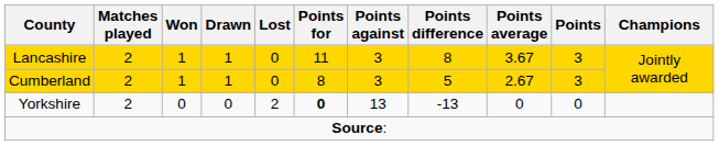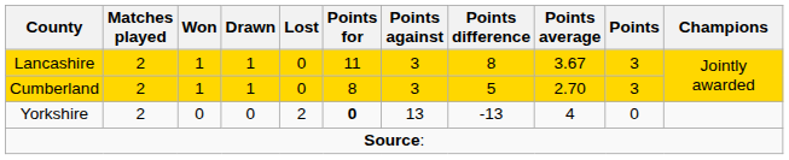Cumberland | Points average: 2.67 -> 2.70
Yorkshire | Points average: 0 -> 4
